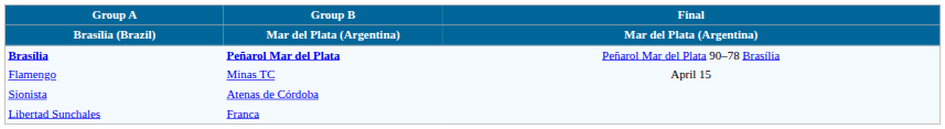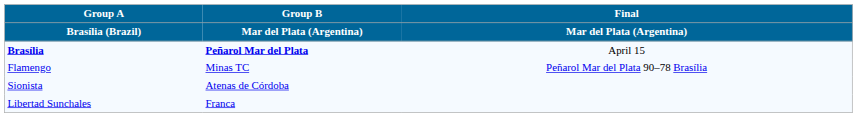Brasília | Final / Mar del Plata (Argentina): Peñarol Mar del Plata 90–78 Brasília -> April 15
Flamengo | Final / Mar del Plata (Argentina): April 15 -> Peñarol Mar del Plata 90–78 Brasília
